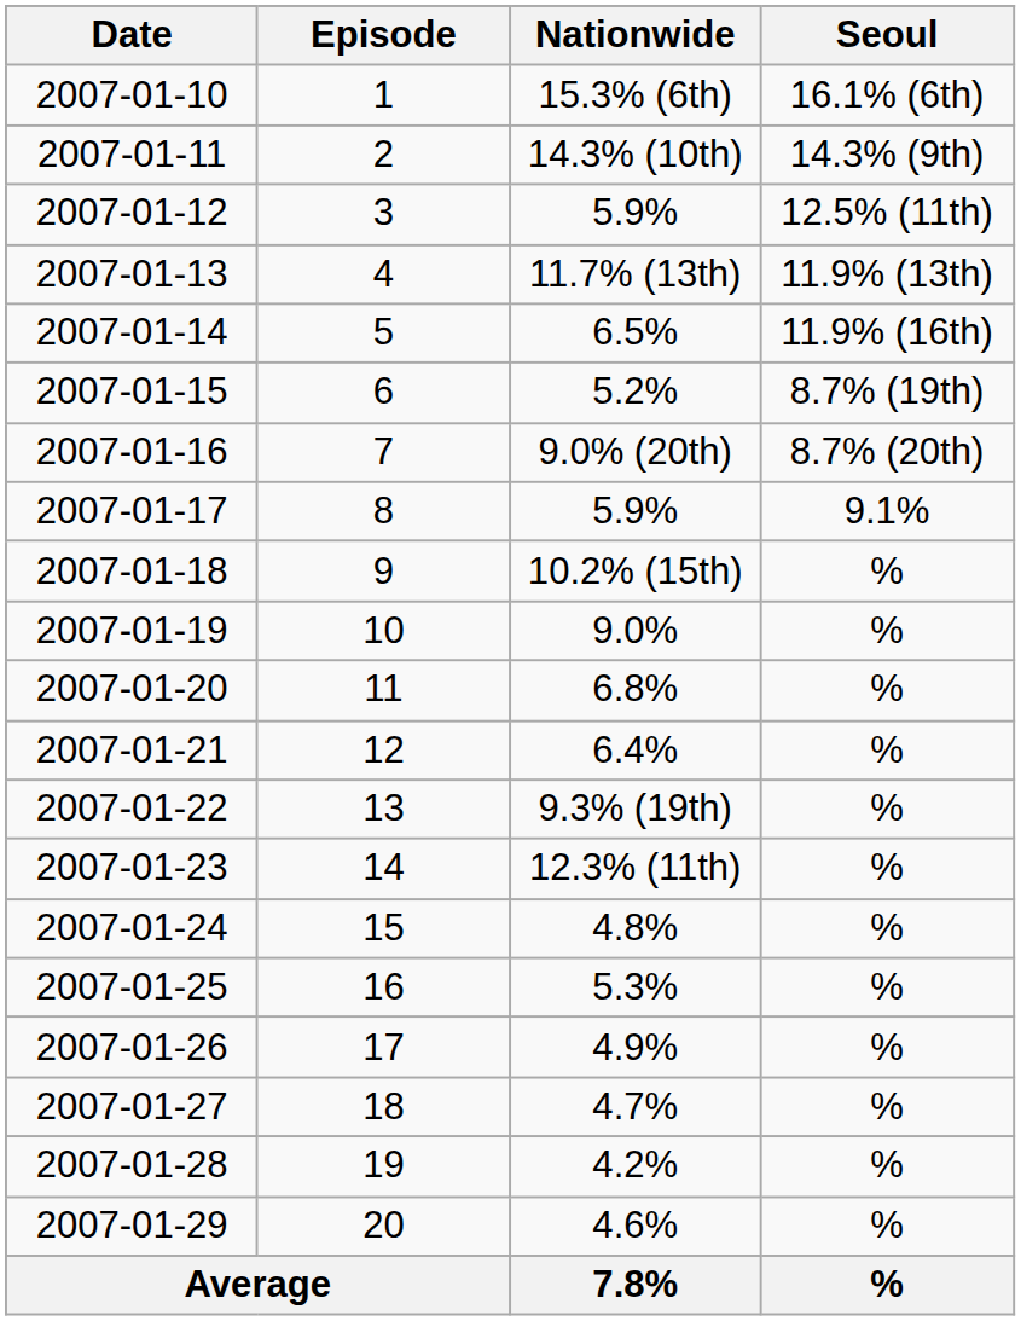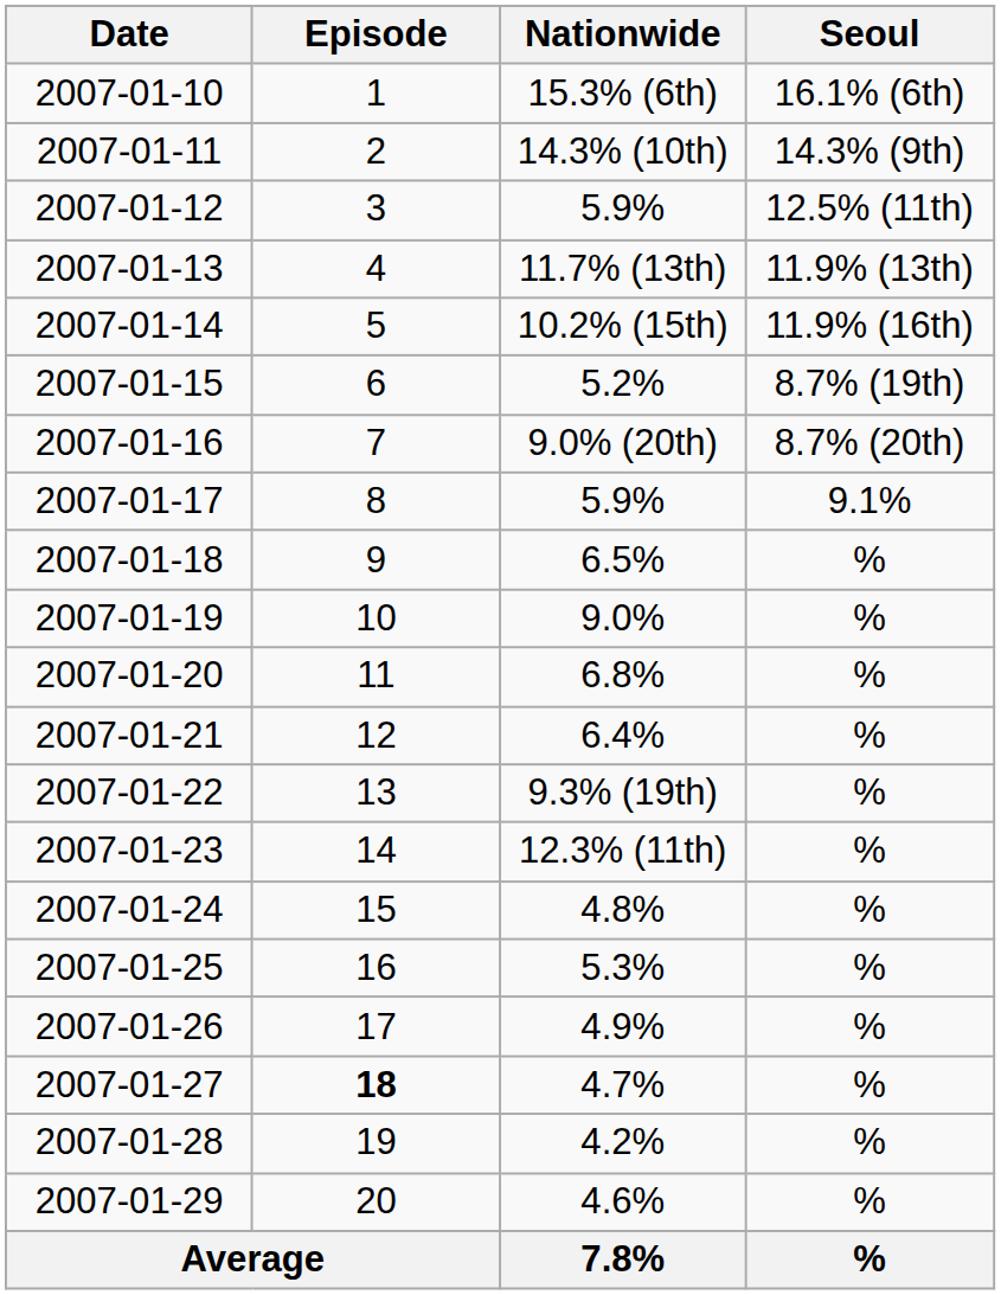2007-01-14 | Nationwide: 6.5% -> 10.2% (15th)
2007-01-18 | Nationwide: 10.2% (15th) -> 6.5%
2007-01-27 | Episode: normal -> bold
